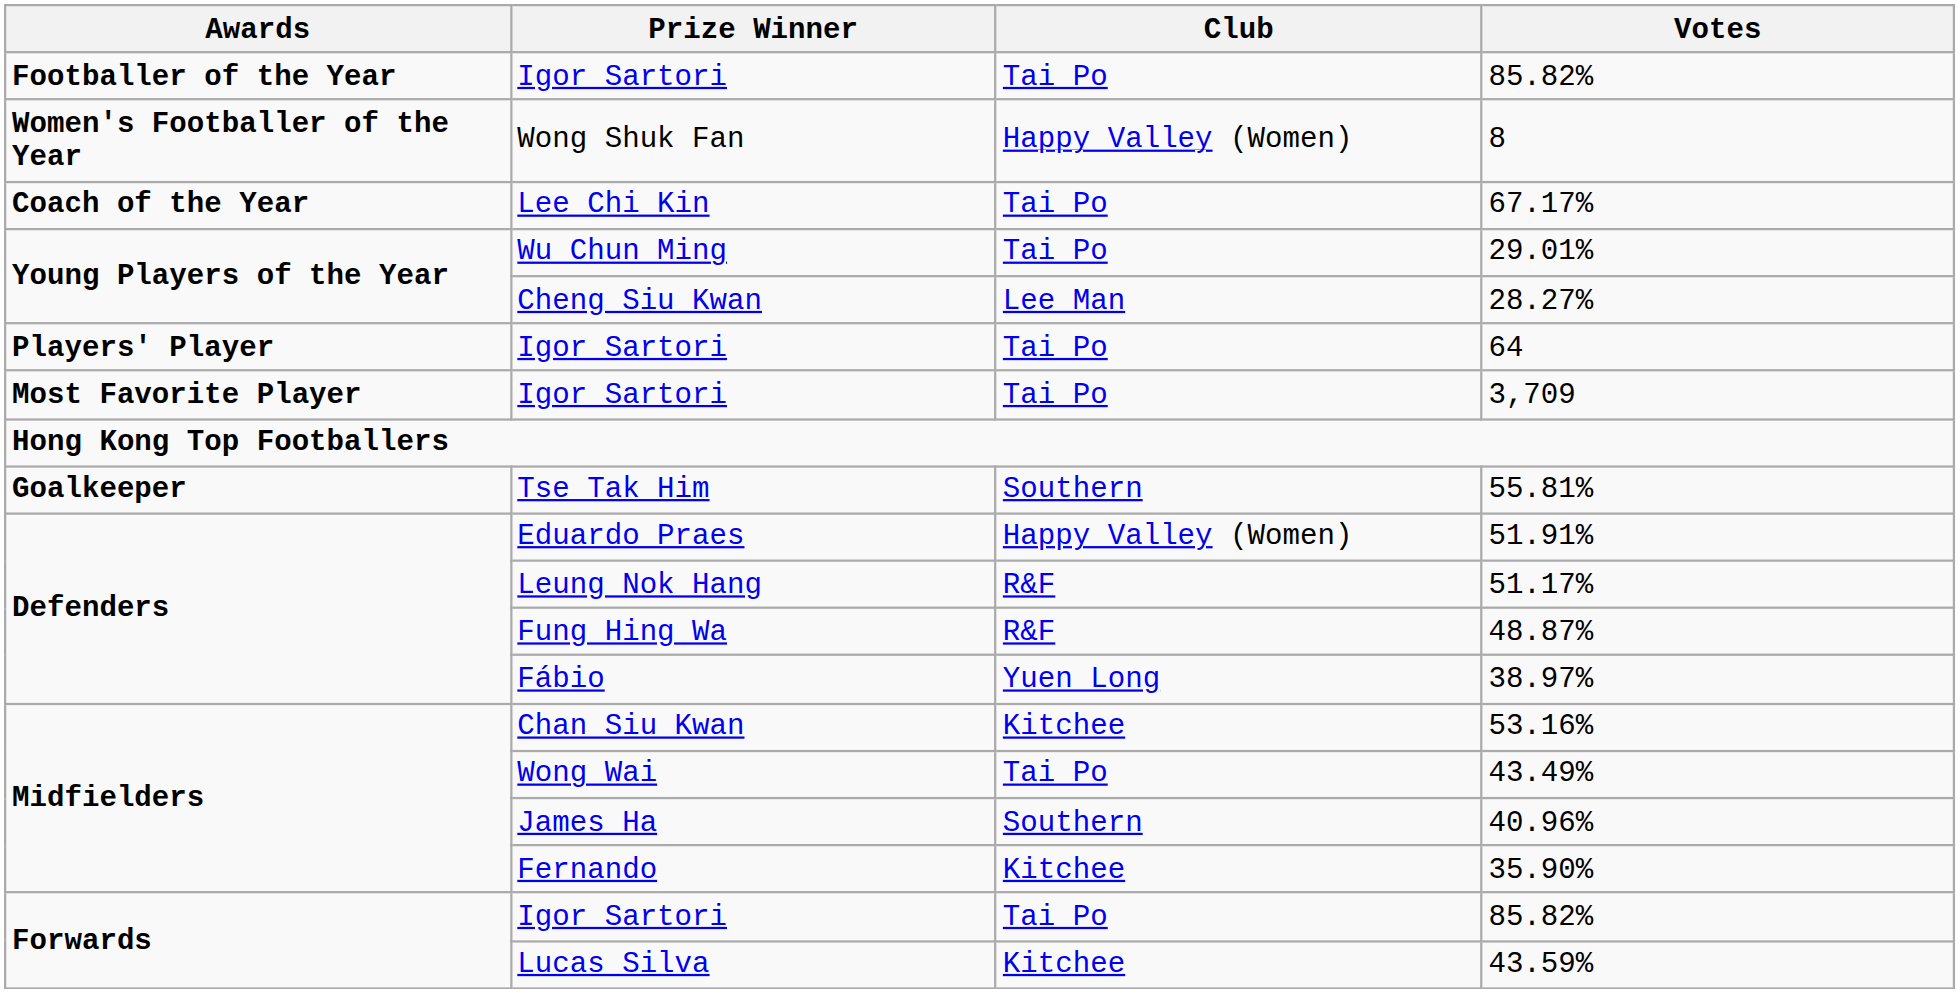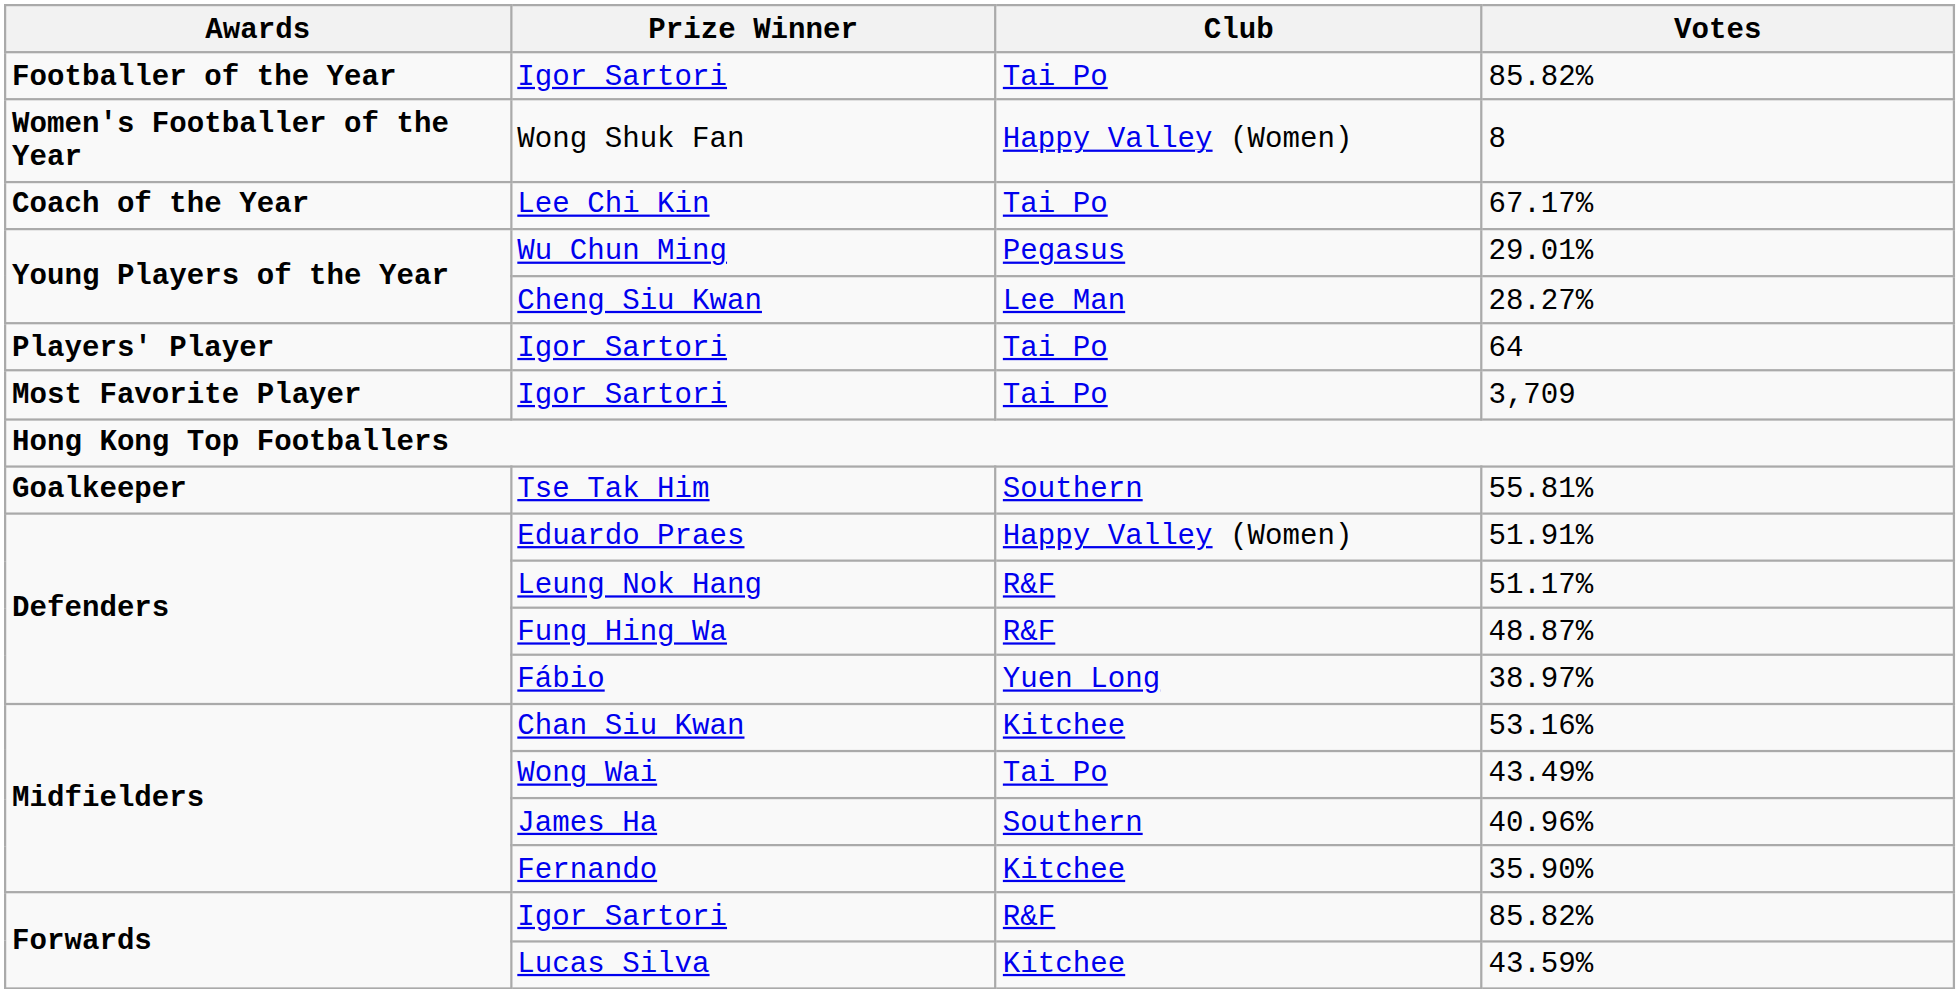29.01% | Club: Tai Po -> Pegasus
Forwards / 85.82% | Club: Tai Po -> R&F
